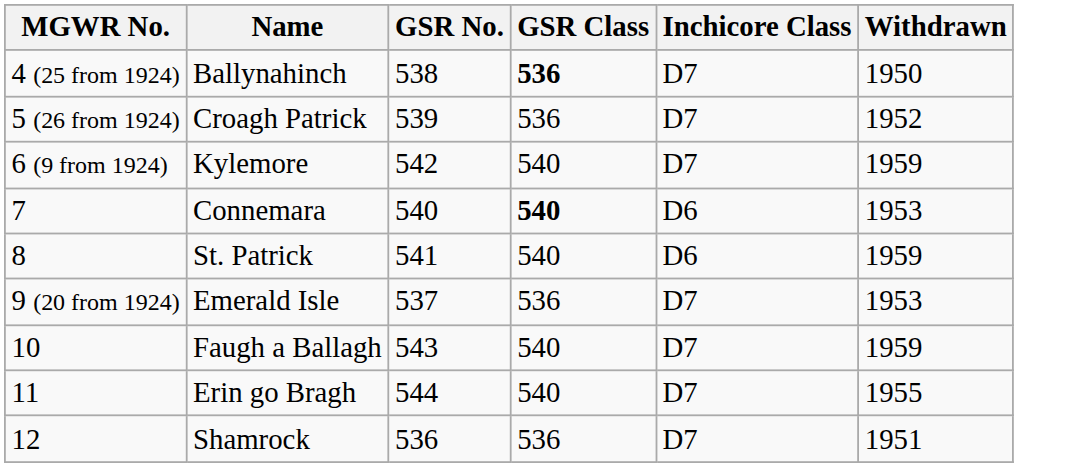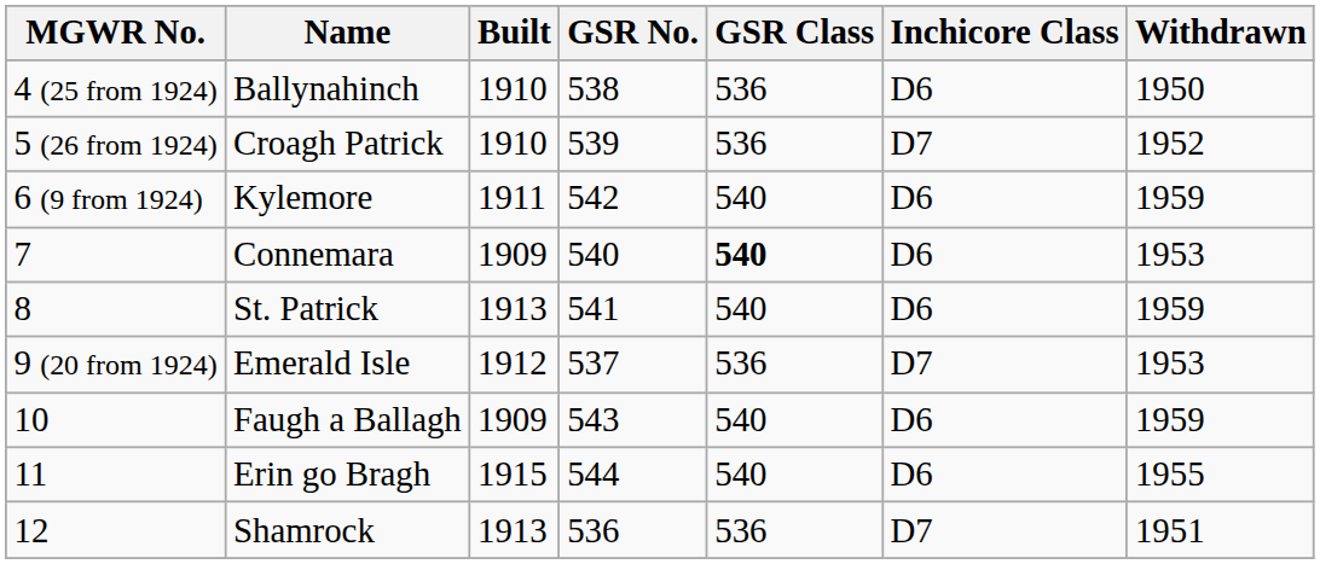+ column: Built | 1910 | 1910 | 1911 | 1909 | 1913 | 1912 | 1909 | 1915 | 1913
Ballynahinch | GSR Class: bold -> normal
Ballynahinch | Inchicore Class: D7 -> D6
Kylemore | Inchicore Class: D7 -> D6
Faugh a Ballagh | Inchicore Class: D7 -> D6
Erin go Bragh | Inchicore Class: D7 -> D6
